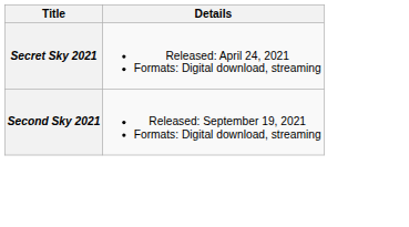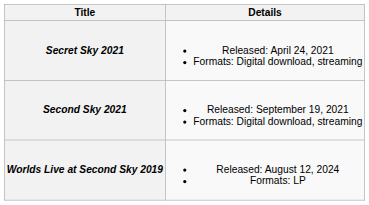+ row: Worlds Live at Second Sky 2019 | Released: August 12, 2024 Formats: LP
